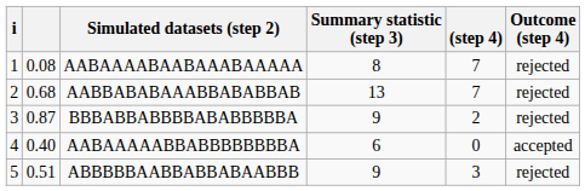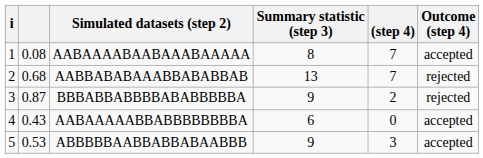AABAAAABAABAAABAAAAA | Outcome (step 4): rejected -> accepted
AABAAAAABBABBBBBBBBA | column 2: 0.40 -> 0.43
ABBBBBAABBABBABAABBB | column 2: 0.51 -> 0.53
ABBBBBAABBABBABAABBB | Outcome (step 4): rejected -> accepted
